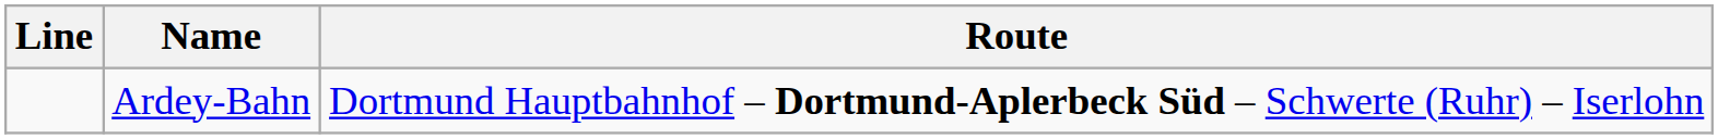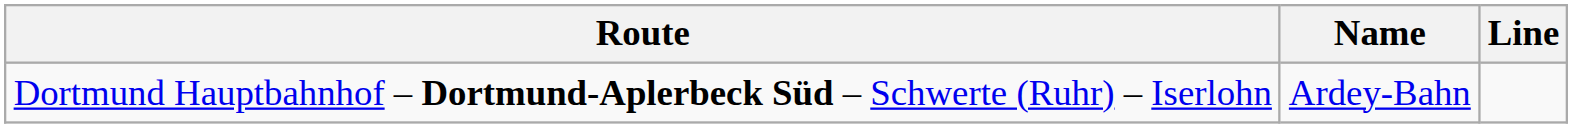columns swapped: Line <-> Route
